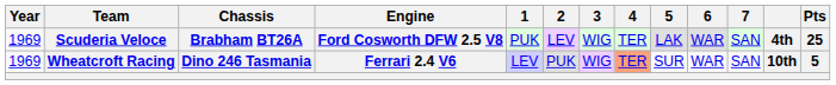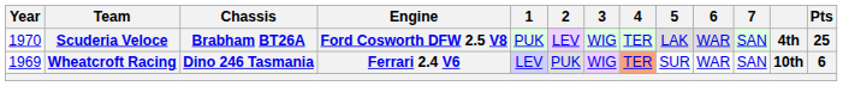Scuderia Veloce | Year: 1969 -> 1970
Wheatcroft Racing | Pts: 5 -> 6
